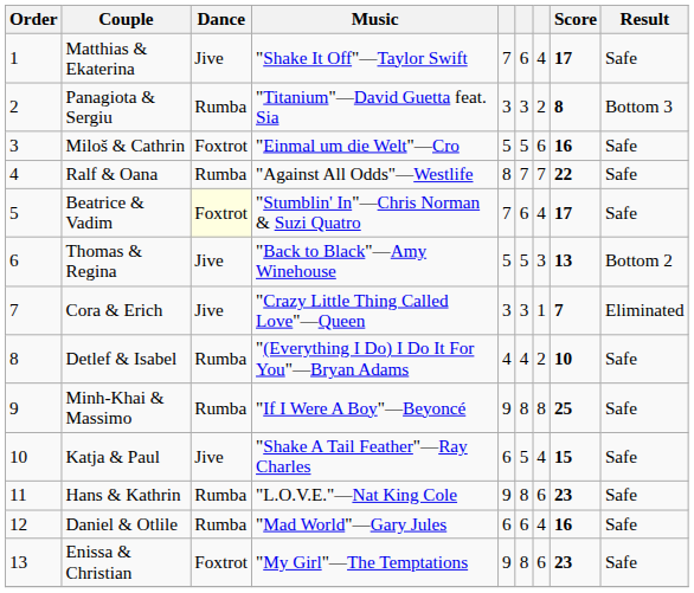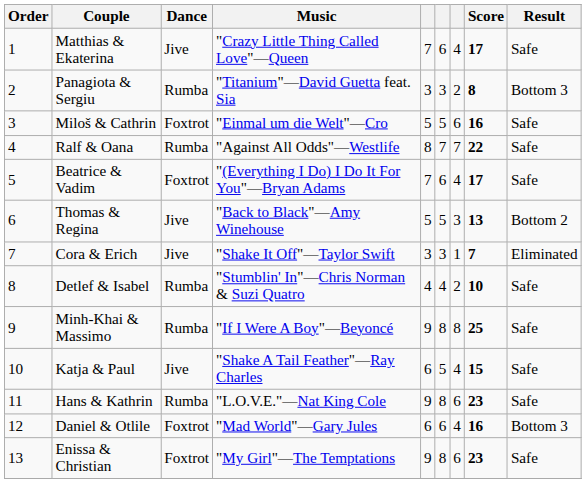Matthias & Ekaterina | Music: "Shake It Off"—Taylor Swift -> "Crazy Little Thing Called Love"—Queen
Beatrice & Vadim | Dance: lightyellow background -> no background
Beatrice & Vadim | Music: "Stumblin' In"—Chris Norman & Suzi Quatro -> "(Everything I Do) I Do It For You"—Bryan Adams
Cora & Erich | Music: "Crazy Little Thing Called Love"—Queen -> "Shake It Off"—Taylor Swift
Detlef & Isabel | Music: "(Everything I Do) I Do It For You"—Bryan Adams -> "Stumblin' In"—Chris Norman & Suzi Quatro
Daniel & Otlile | Dance: Rumba -> Foxtrot
Daniel & Otlile | Result: Safe -> Bottom 3
